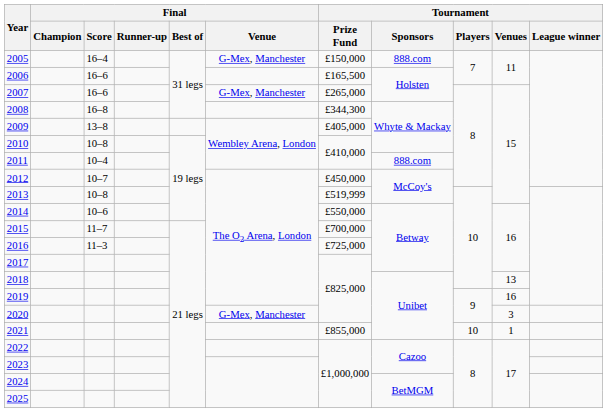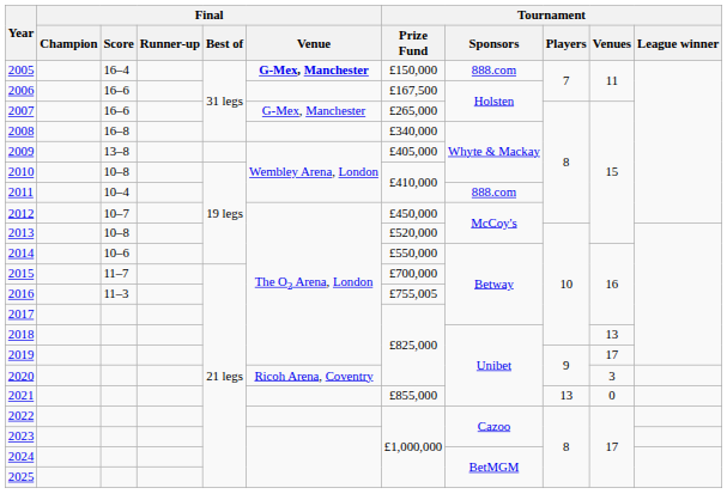2005 | Final / Venue: normal -> bold
2006 | Tournament / Prize Fund: £165,500 -> £167,500
2008 | Tournament / Prize Fund: £344,300 -> £340,000
2013 | Tournament / Prize Fund: £519,999 -> £520,000
2016 | Tournament / Prize Fund: £725,000 -> £755,005
2019 | Tournament / Venues: 16 -> 17
2020 | Final / Venue: G-Mex, Manchester -> Ricoh Arena, Coventry
2021 | Tournament / Players: 10 -> 13
2021 | Tournament / Venues: 1 -> 0
